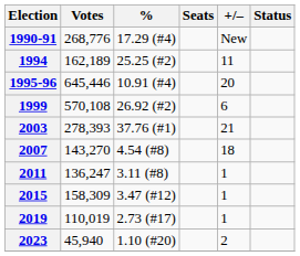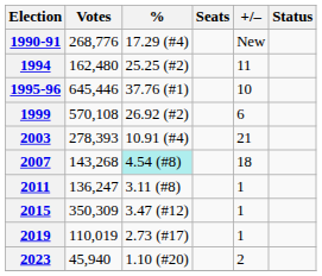1994 | Votes: 162,189 -> 162,480
1995-96 | %: 10.91 (#4) -> 37.76 (#1)
1995-96 | +/–: 20 -> 10
2003 | %: 37.76 (#1) -> 10.91 (#4)
2007 | Votes: 143,270 -> 143,268
2007 | %: no background -> paleturquoise background
2015 | Votes: 158,309 -> 350,309
